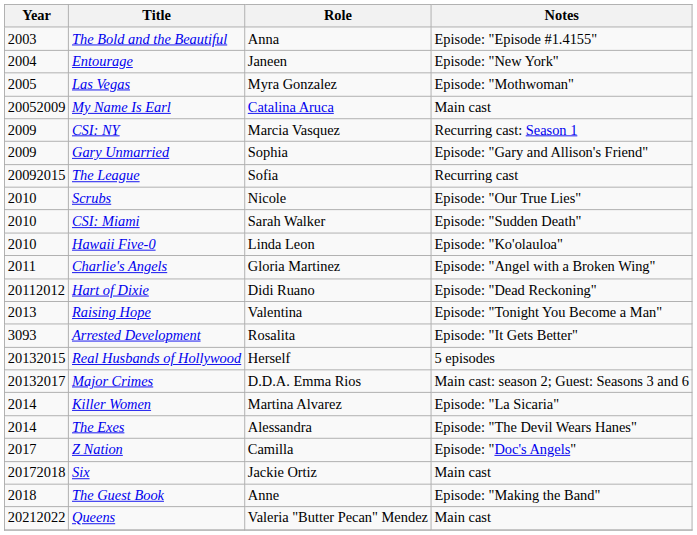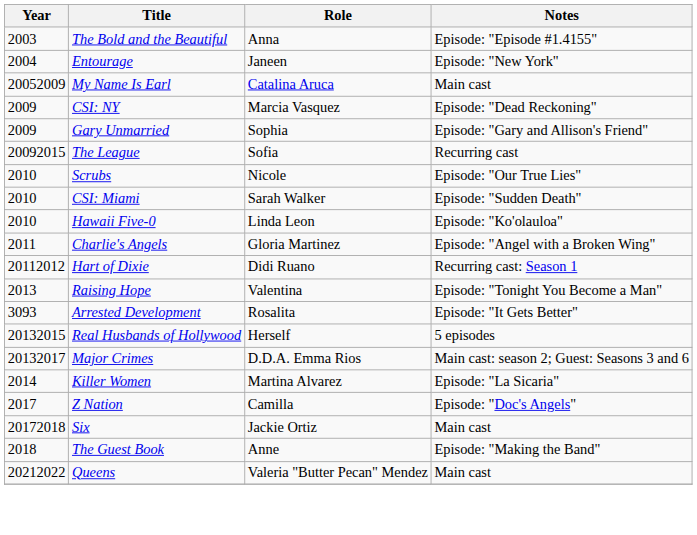- row: 2005 | Las Vegas | Myra Gonzalez | Episode: "Mothwoman"
CSI: NY | Notes: Recurring cast: Season 1 -> Episode: "Dead Reckoning"
Hart of Dixie | Notes: Episode: "Dead Reckoning" -> Recurring cast: Season 1
- row: 2014 | The Exes | Alessandra | Episode: "The Devil Wears Hanes"
